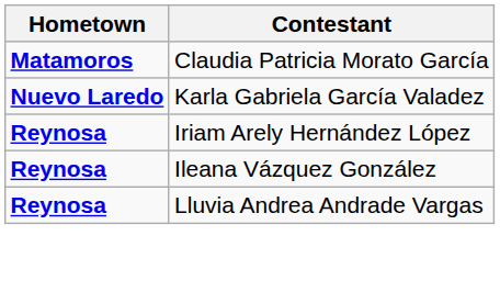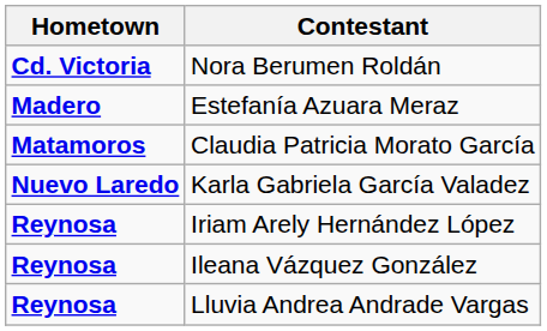+ row: Cd. Victoria | Nora Berumen Roldán
+ row: Madero | Estefanía Azuara Meraz
